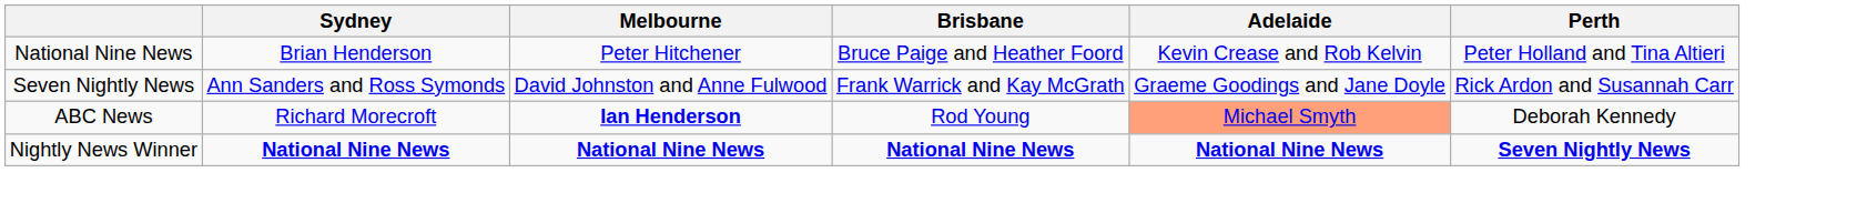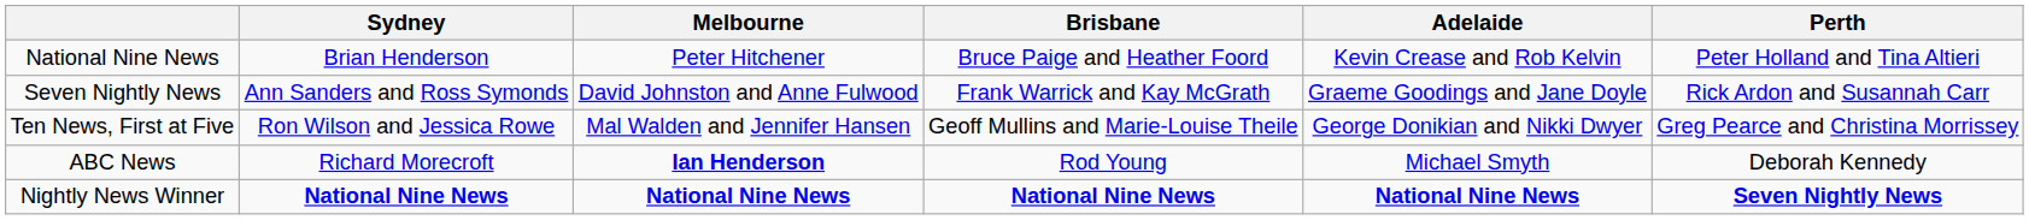+ row: Ten News, First at Five | Ron Wilson and Jessica Rowe | Mal Walden and Jennifer Hansen | Geoff Mullins and Marie-Louise Theile | George Donikian and Nikki Dwyer | Greg Pearce and Christina Morrissey
ABC News | Adelaide: lightsalmon background -> no background
